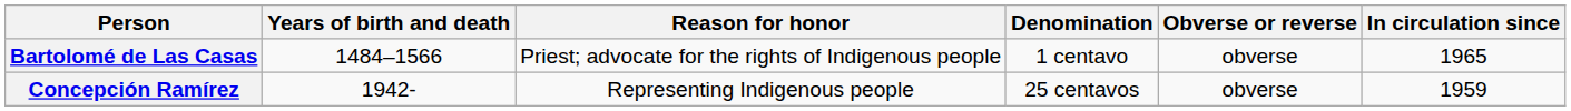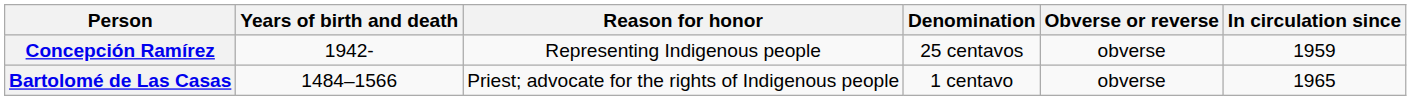rows swapped: Bartolomé de Las Casas <-> Concepción Ramírez
